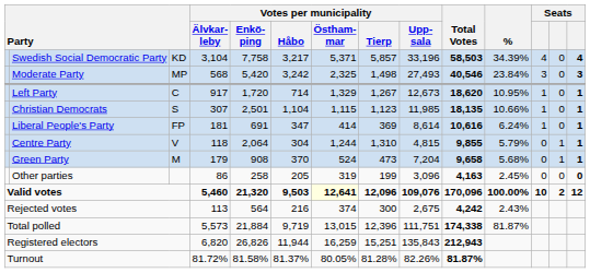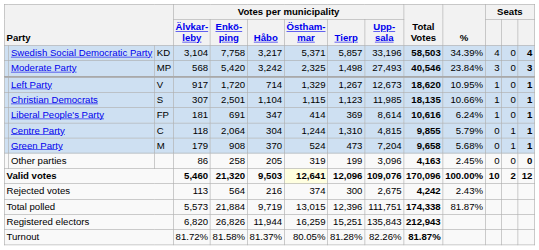Left Party | column 3: C -> V
Centre Party | column 3: V -> C
